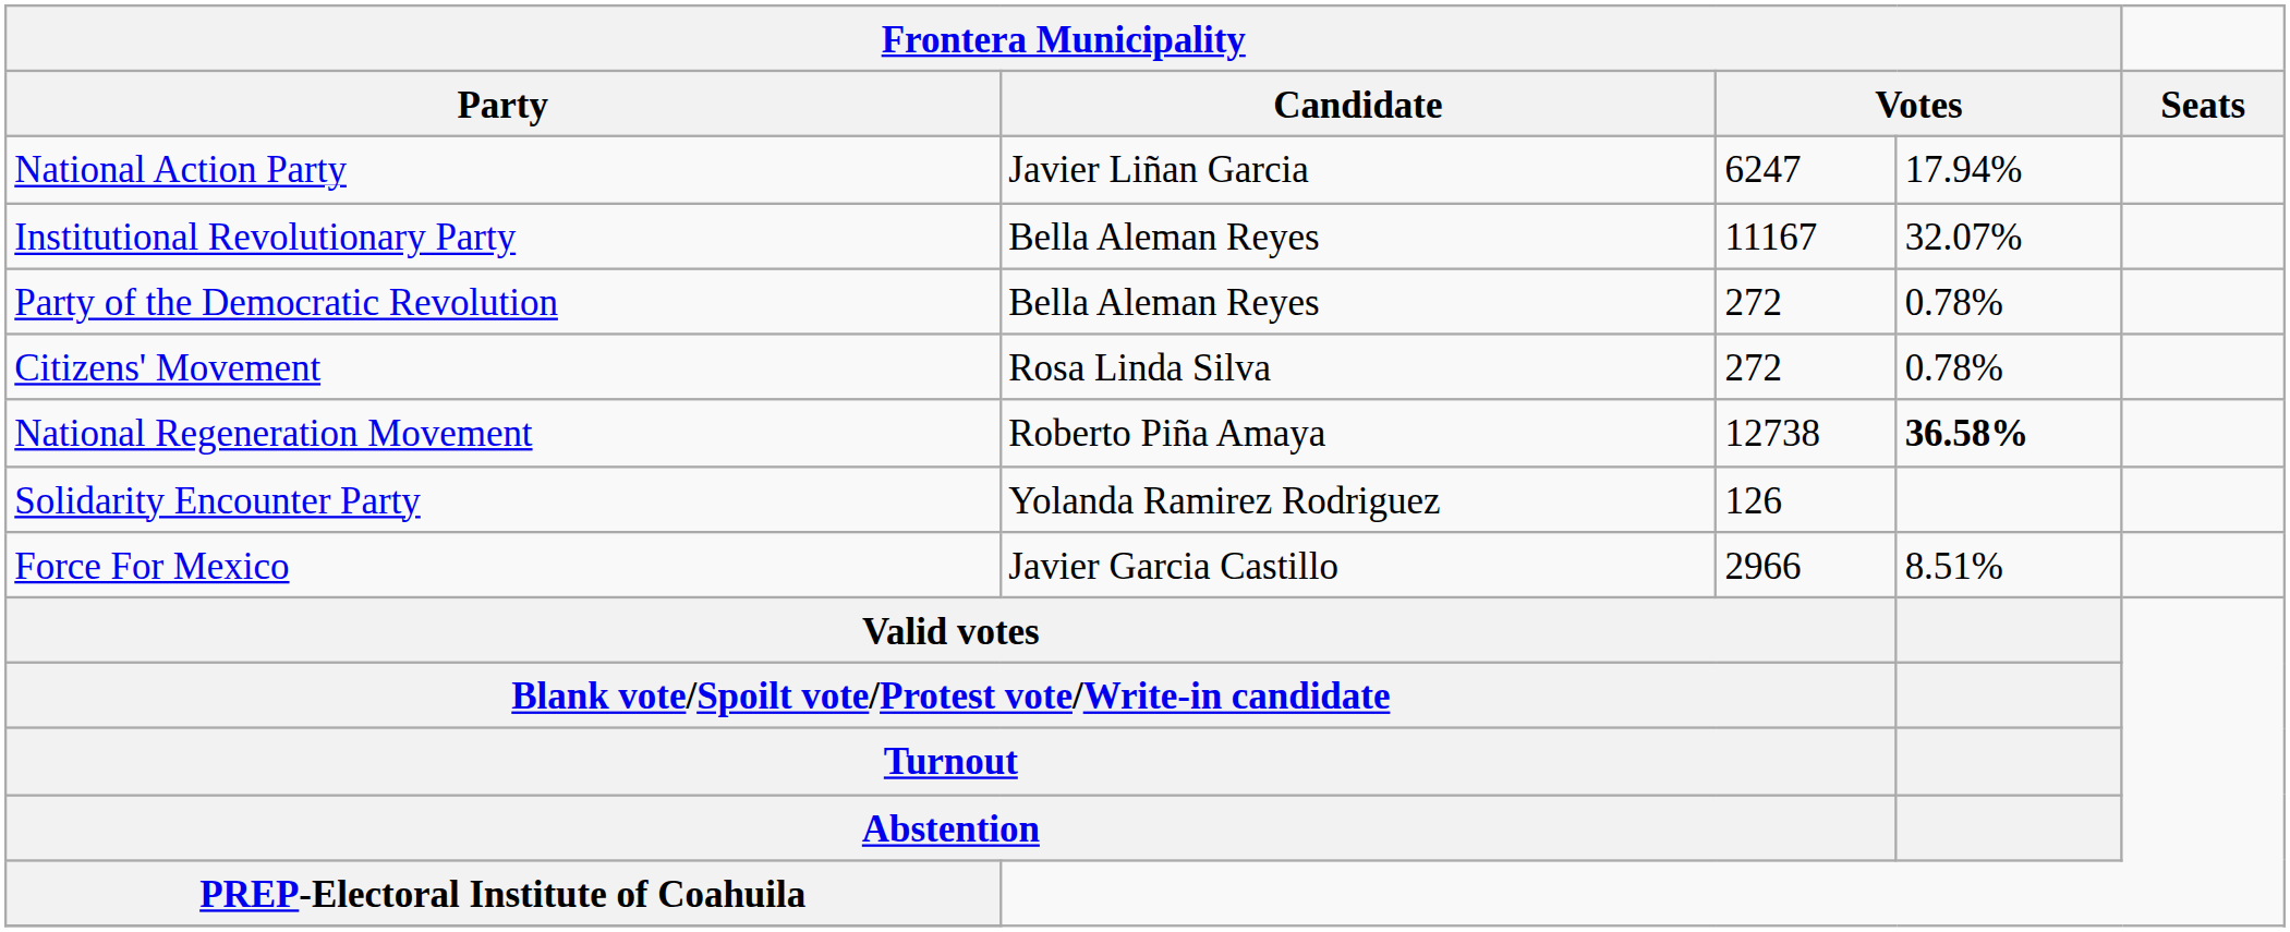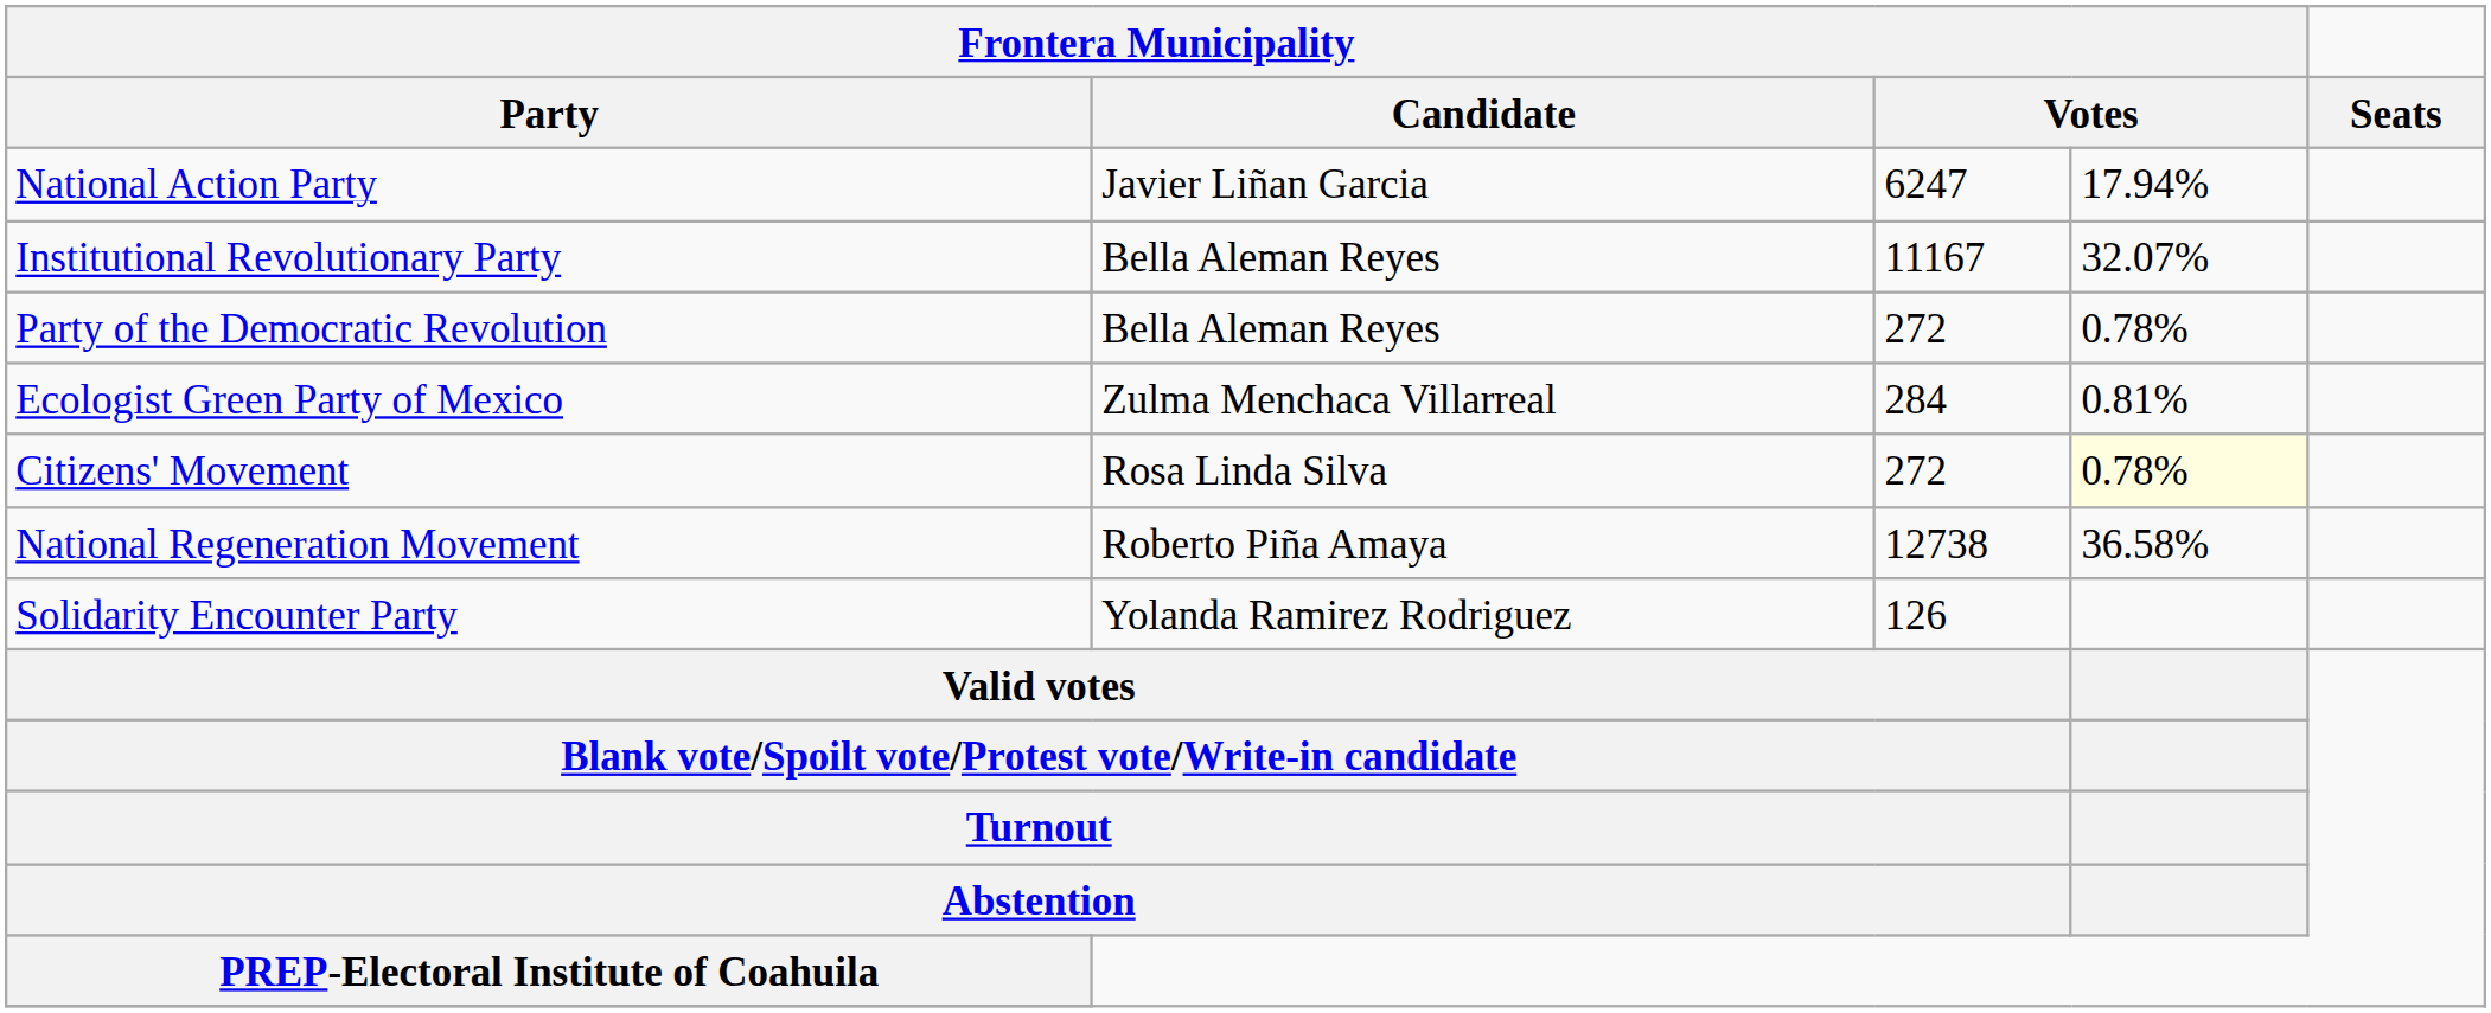+ row: Ecologist Green Party of Mexico | Zulma Menchaca Villarreal | 284 | 0.81%
Citizens' Movement | column 4: no background -> lightyellow background
National Regeneration Movement | column 4: bold -> normal
- row: Force For Mexico | Javier Garcia Castillo | 2966 | 8.51%
